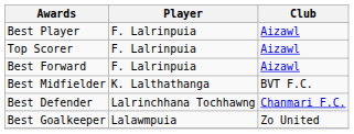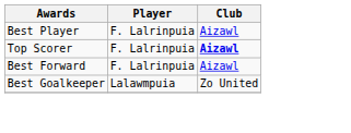Top Scorer | Club: normal -> bold
- row: Best Midfielder | K. Lalthathanga | BVT F.C.
- row: Best Defender | Lalrinchhana Tochhawng | Chanmari F.C.
